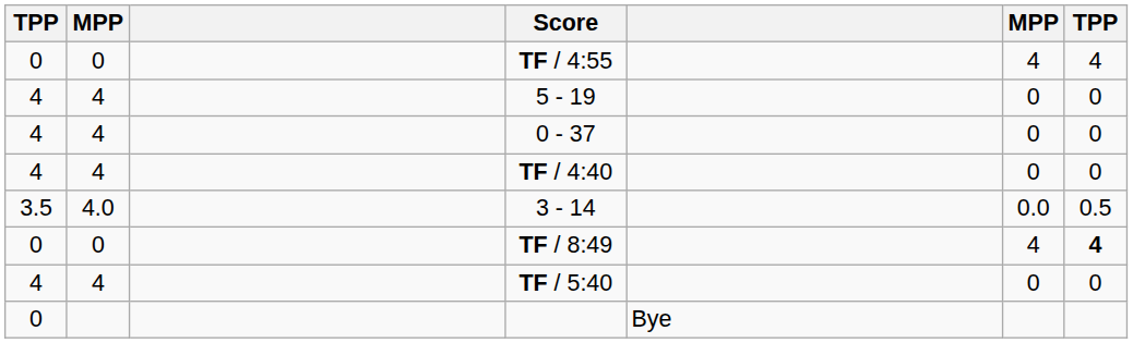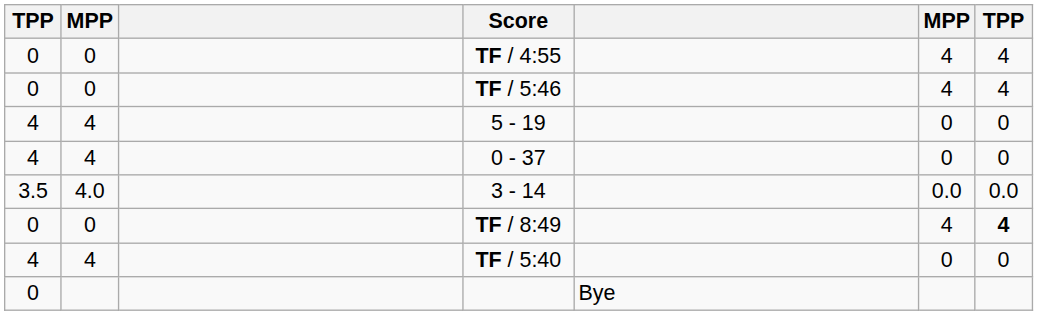+ row: 0 | 0 | TF / 5:46 | 4 | 4
- row: 4 | 4 | TF / 4:40 | 0 | 0
3 - 14 | column 7: 0.5 -> 0.0
